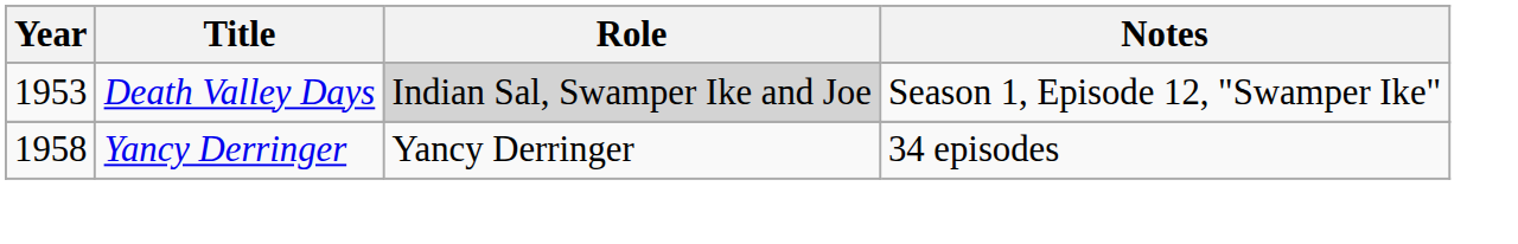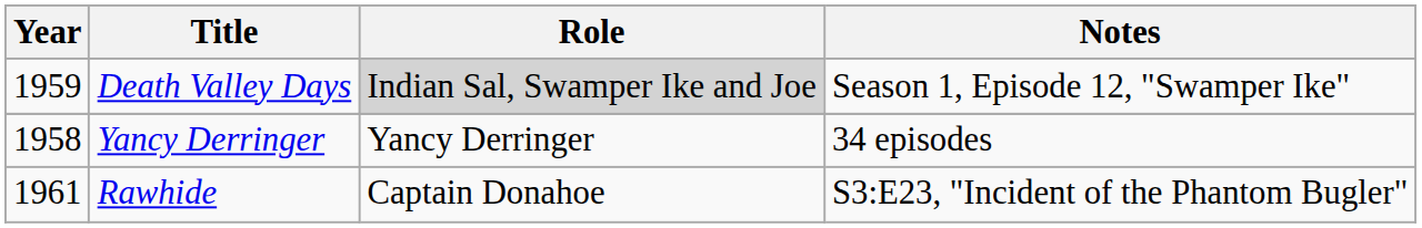Death Valley Days | Year: 1953 -> 1959
+ row: 1961 | Rawhide | Captain Donahoe | S3:E23, "Incident of the Phantom Bugler"
